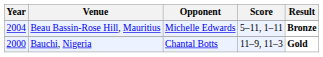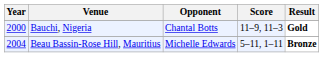rows swapped: Beau Bassin-Rose Hill, Mauritius <-> Bauchi, Nigeria
